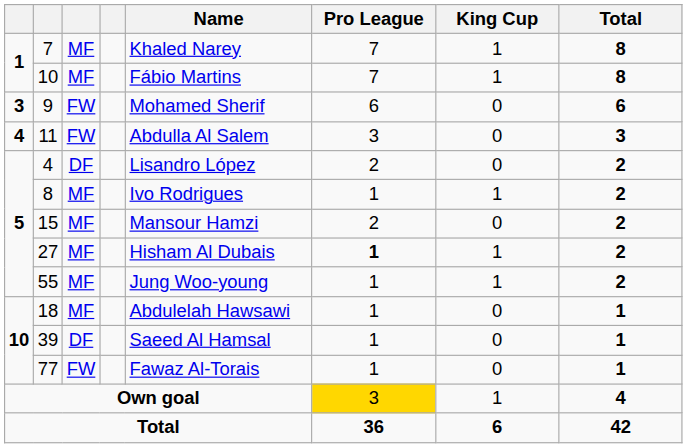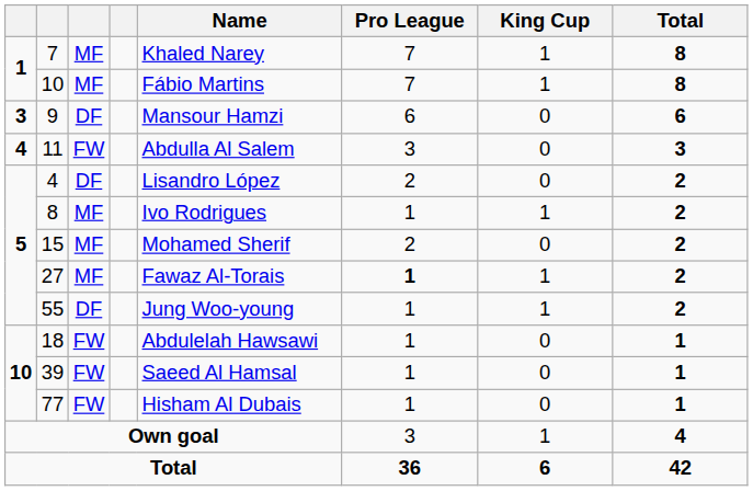9 | column 3: FW -> DF
9 | Name: Mohamed Sherif -> Mansour Hamzi
15 | Name: Mansour Hamzi -> Mohamed Sherif
27 | Name: Hisham Al Dubais -> Fawaz Al-Torais
55 | column 3: MF -> DF
18 | column 3: MF -> FW
39 | column 3: DF -> FW
77 | Name: Fawaz Al-Torais -> Hisham Al Dubais
Own goal | Pro League: gold background -> no background
